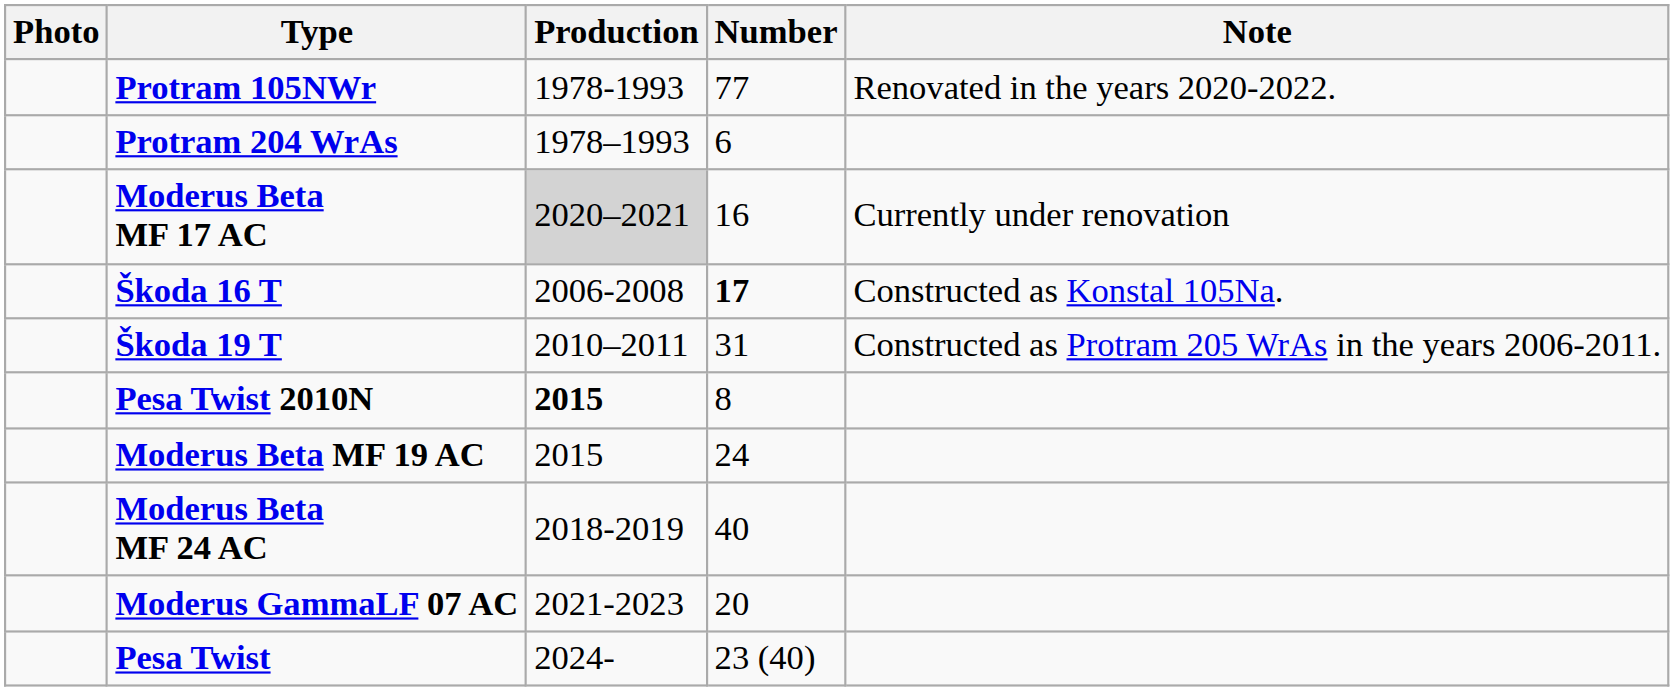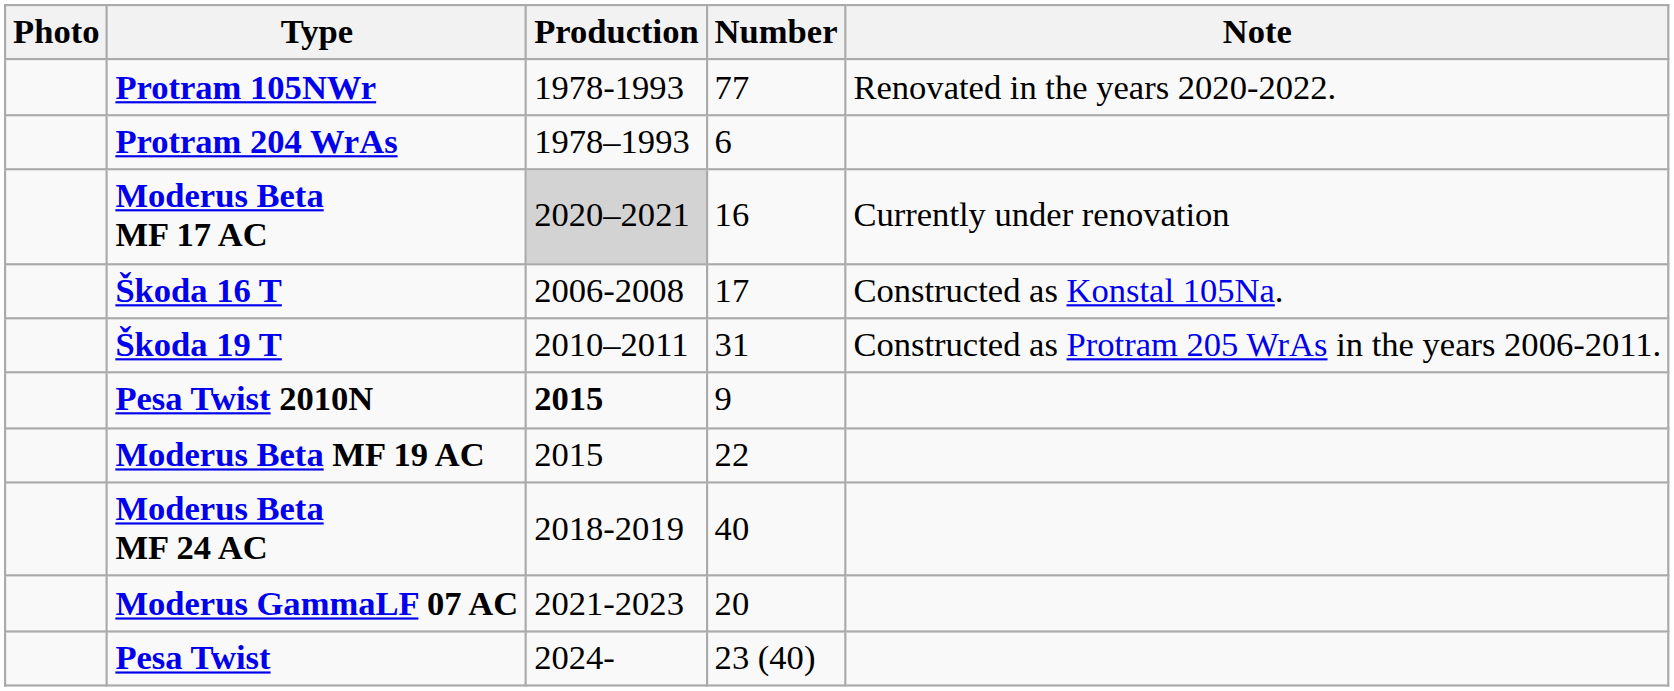Škoda 16 T | Number: bold -> normal
Pesa Twist 2010N | Number: 8 -> 9
Moderus Beta MF 19 AC | Number: 24 -> 22
